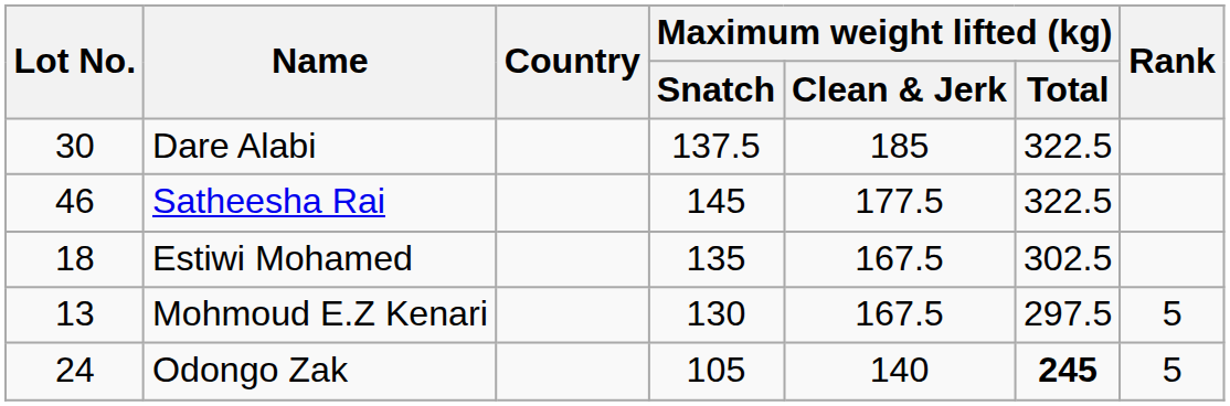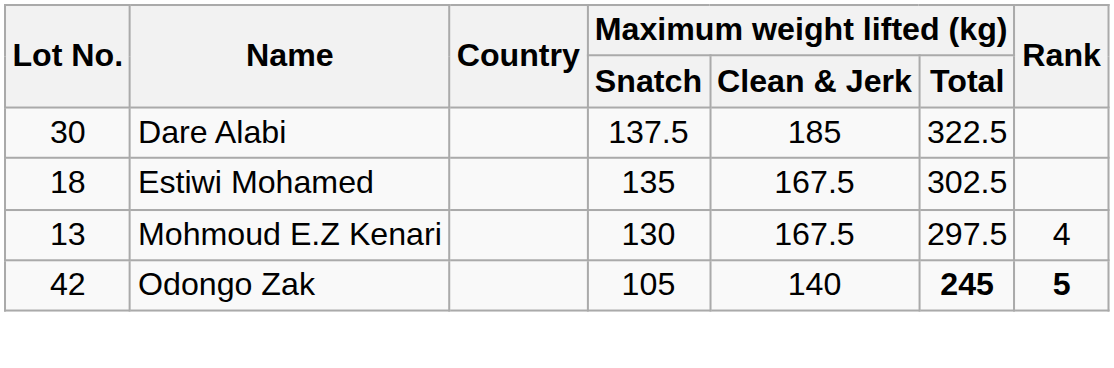- row: 46 | Satheesha Rai | 145 | 177.5 | 322.5
Mohmoud E.Z Kenari | Rank: 5 -> 4
Odongo Zak | Lot No.: 24 -> 42
Odongo Zak | Rank: normal -> bold
